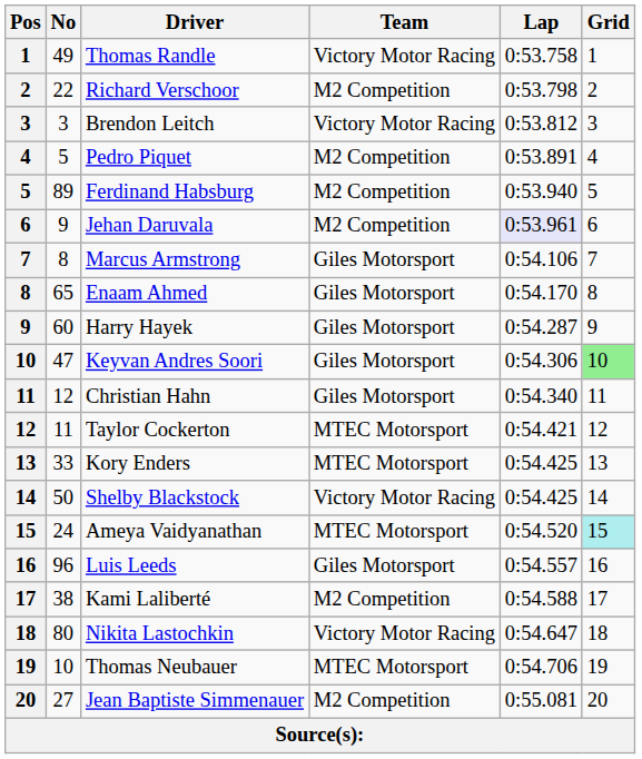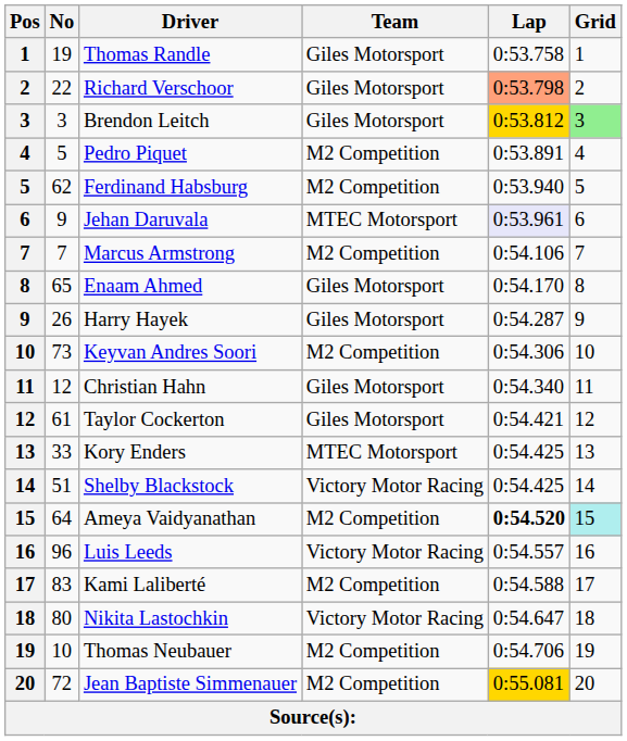Thomas Randle | No: 49 -> 19
Thomas Randle | Team: Victory Motor Racing -> Giles Motorsport
Richard Verschoor | Team: M2 Competition -> Giles Motorsport
Richard Verschoor | Lap: no background -> lightsalmon background
Brendon Leitch | Team: Victory Motor Racing -> Giles Motorsport
Brendon Leitch | Lap: no background -> gold background
Brendon Leitch | Grid: no background -> lightgreen background
Ferdinand Habsburg | No: 89 -> 62
Jehan Daruvala | Team: M2 Competition -> MTEC Motorsport
Marcus Armstrong | No: 8 -> 7
Marcus Armstrong | Team: Giles Motorsport -> M2 Competition
Harry Hayek | No: 60 -> 26
Keyvan Andres Soori | No: 47 -> 73
Keyvan Andres Soori | Team: Giles Motorsport -> M2 Competition
Keyvan Andres Soori | Grid: lightgreen background -> no background
Taylor Cockerton | No: 11 -> 61
Taylor Cockerton | Team: MTEC Motorsport -> Giles Motorsport
Shelby Blackstock | No: 50 -> 51
Ameya Vaidyanathan | No: 24 -> 64
Ameya Vaidyanathan | Team: MTEC Motorsport -> M2 Competition
Ameya Vaidyanathan | Lap: normal -> bold
Luis Leeds | Team: Giles Motorsport -> Victory Motor Racing
Kami Laliberté | No: 38 -> 83
Thomas Neubauer | Team: MTEC Motorsport -> M2 Competition
Jean Baptiste Simmenauer | No: 27 -> 72
Jean Baptiste Simmenauer | Lap: no background -> gold background
